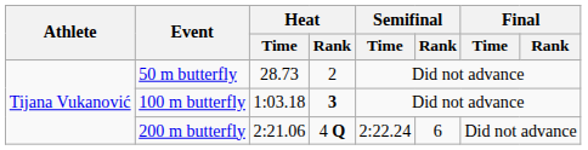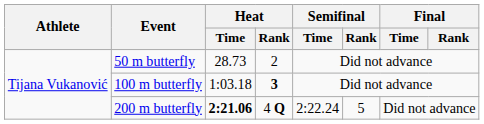200 m butterfly | Heat / Time: normal -> bold
200 m butterfly | Semifinal / Rank: 6 -> 5
